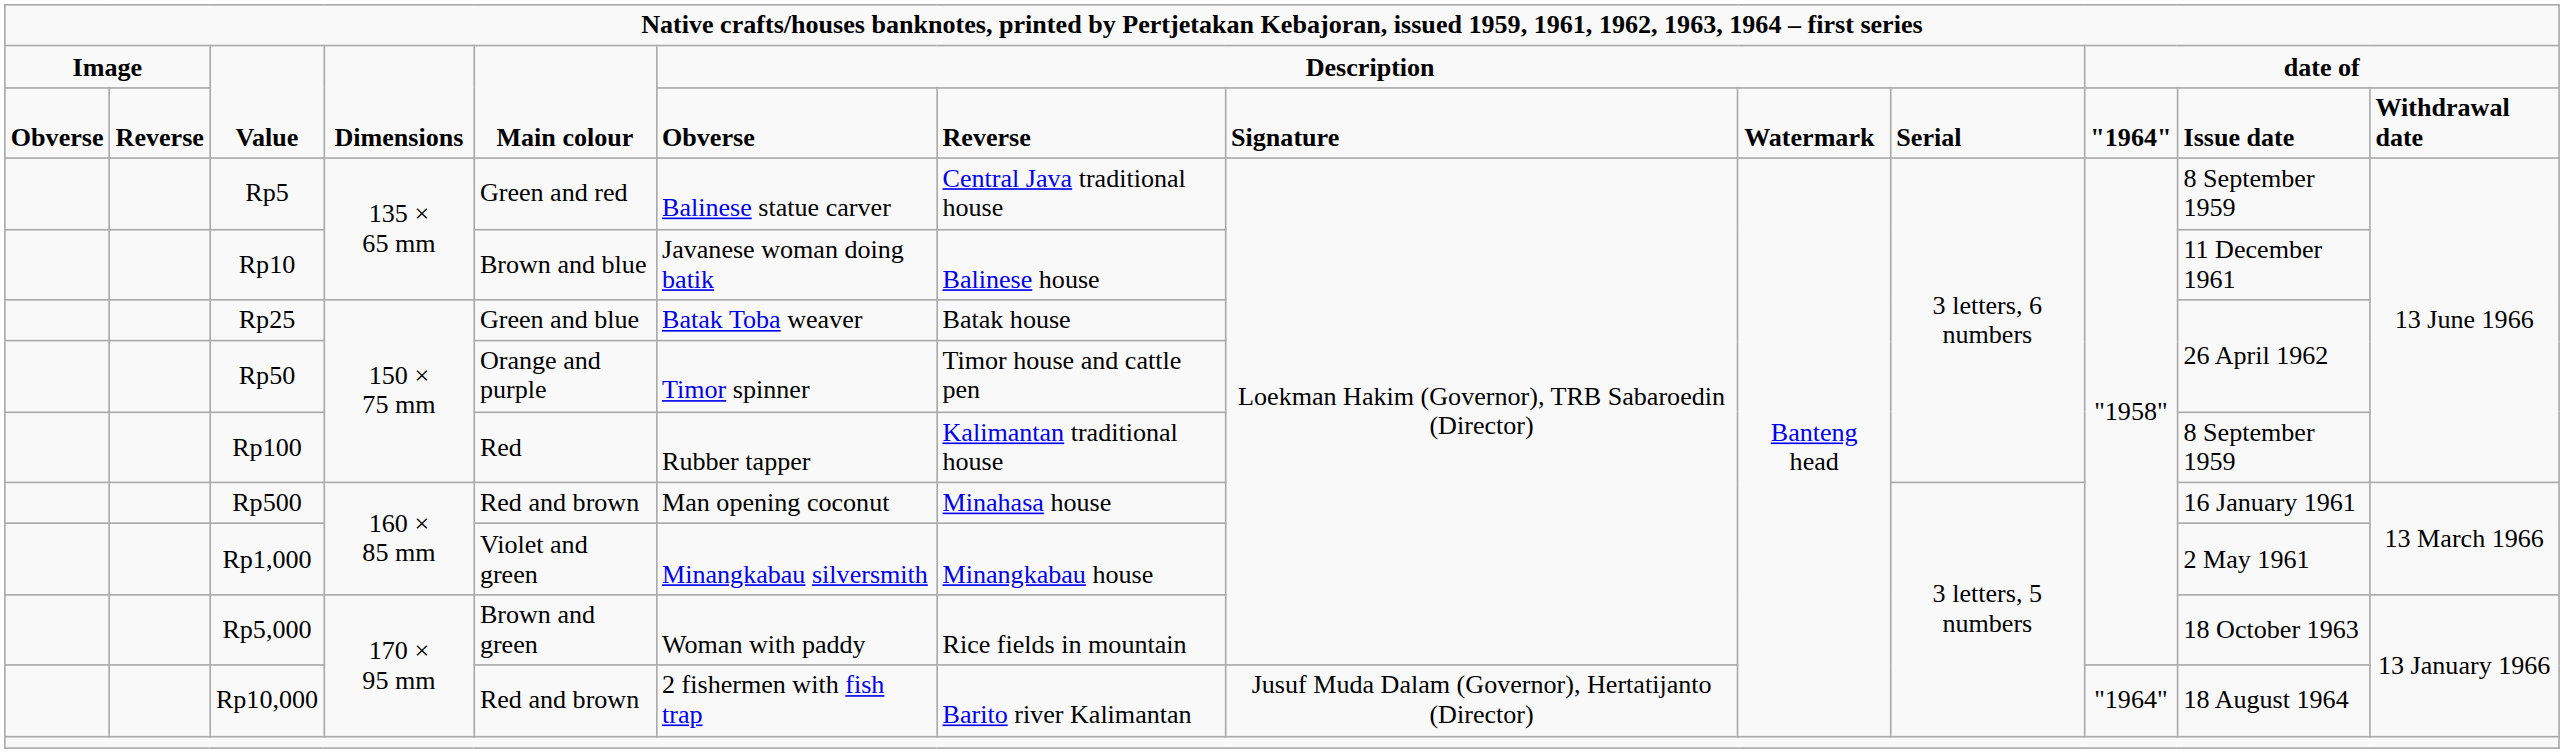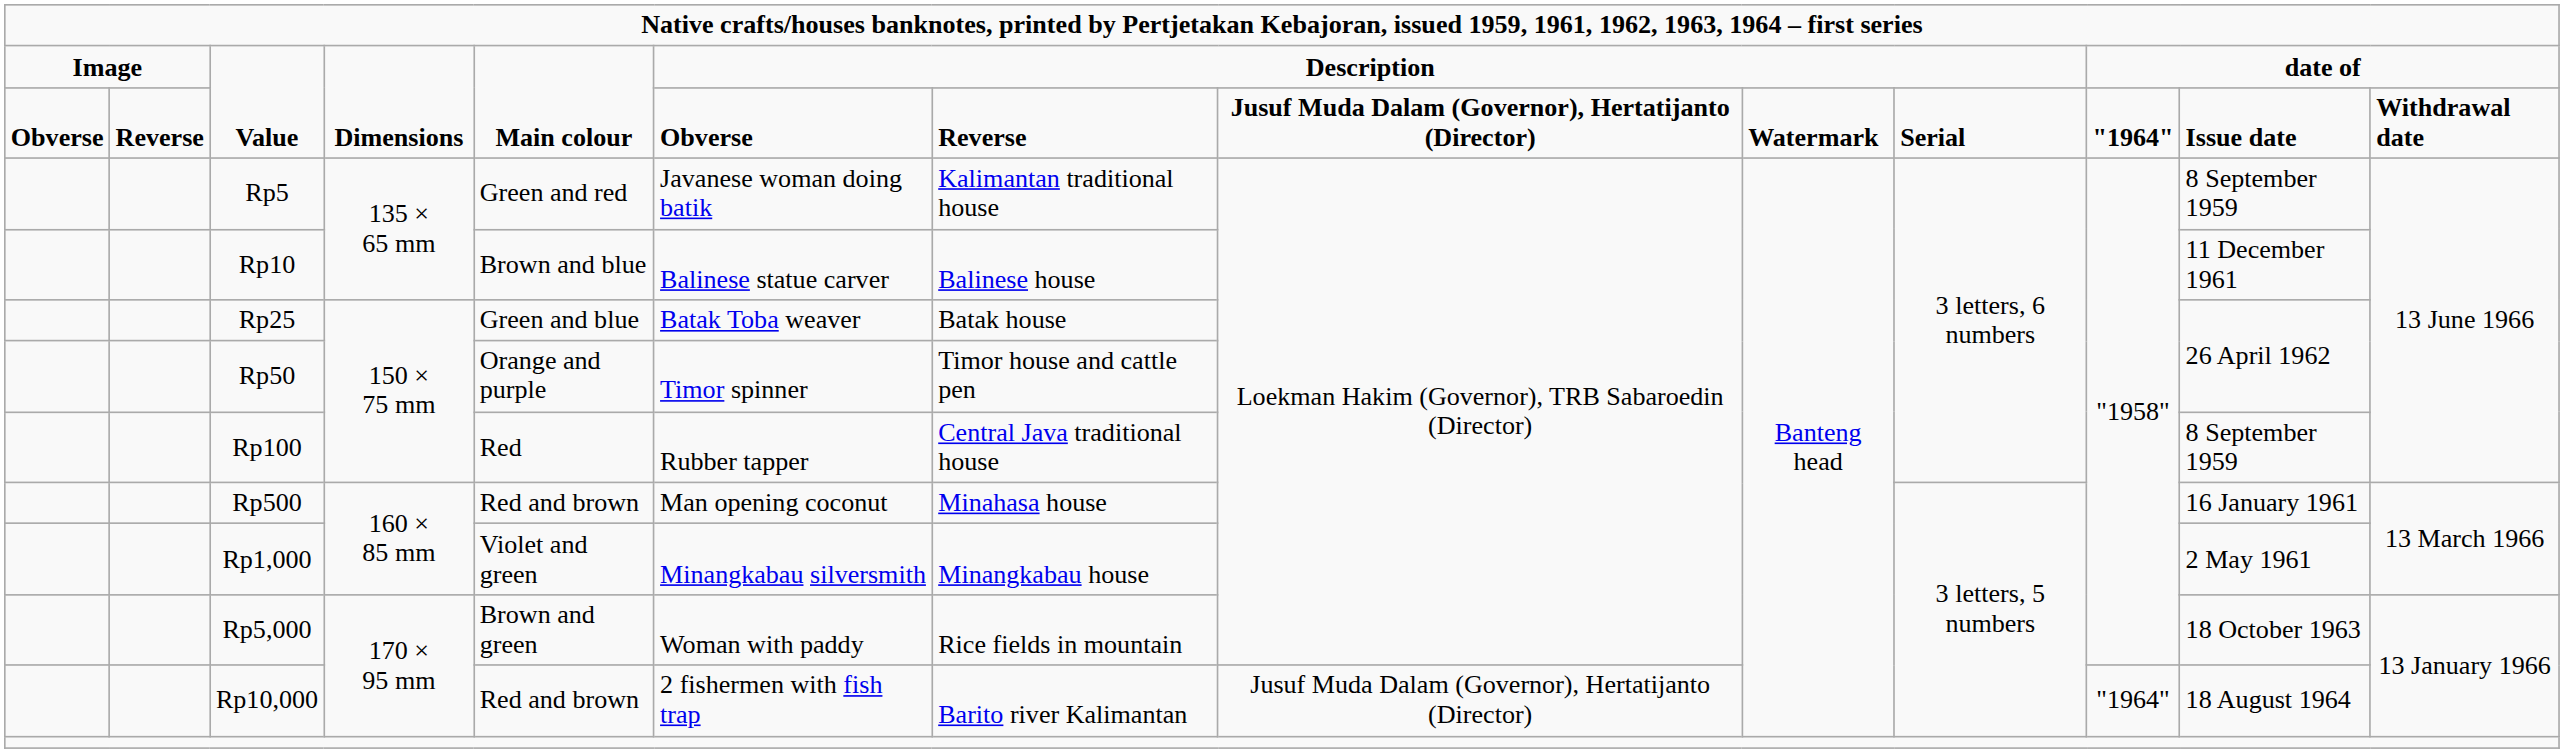Obverse / Value | column 8: Signature -> Jusuf Muda Dalam (Governor), Hertatijanto (Director)
Rp5 | column 6: Balinese statue carver -> Javanese woman doing batik
Rp5 | column 7: Central Java traditional house -> Kalimantan traditional house
Rp10 | column 6: Javanese woman doing batik -> Balinese statue carver
Rp100 | column 7: Kalimantan traditional house -> Central Java traditional house
